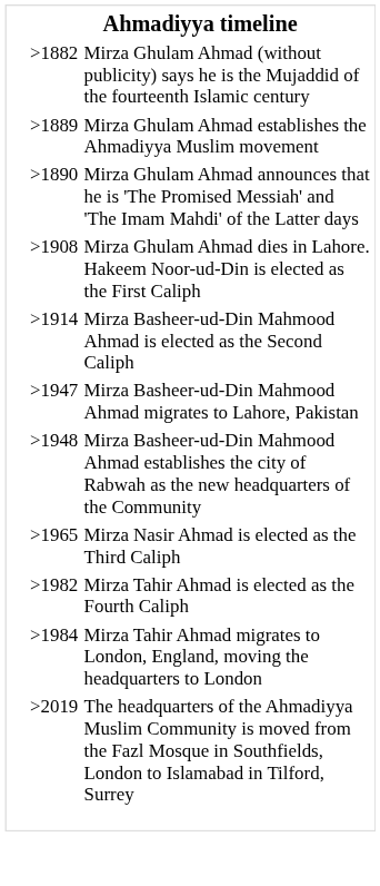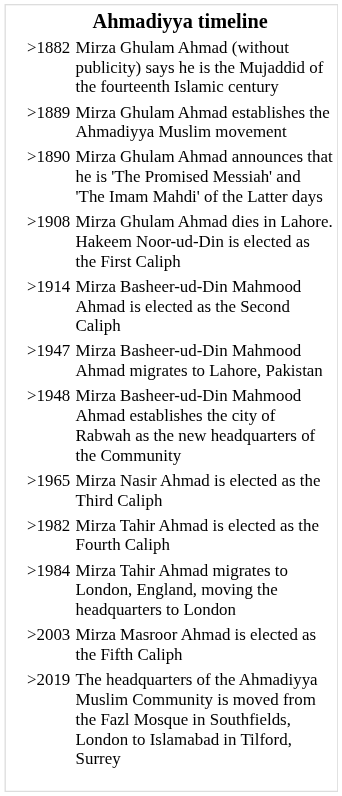+ row: >2003 | Mirza Masroor Ahmad is elected as the Fifth Caliph
